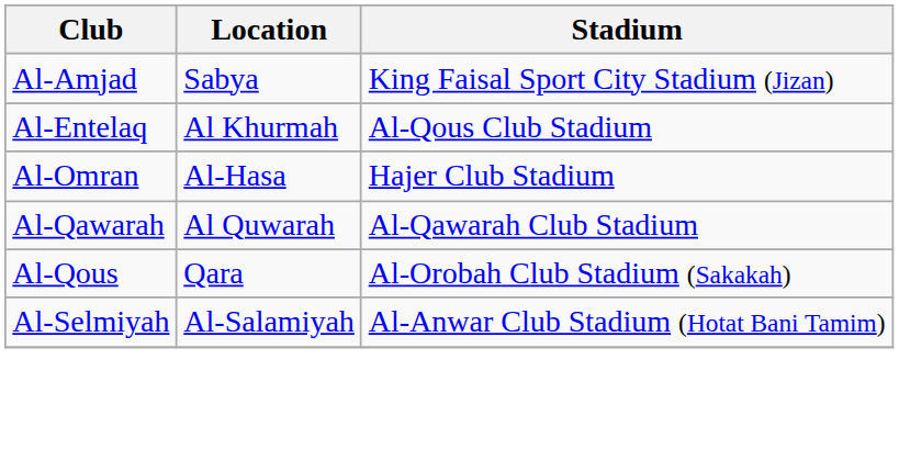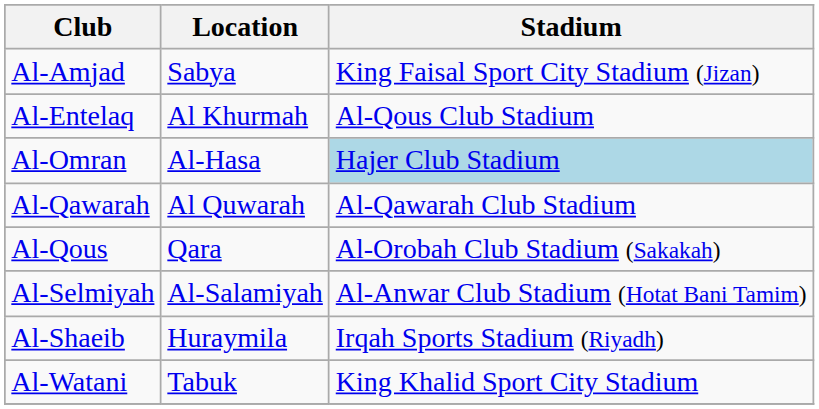Al-Omran | Stadium: no background -> lightblue background
+ row: Al-Shaeib | Huraymila | Irqah Sports Stadium (Riyadh)
+ row: Al-Watani | Tabuk | King Khalid Sport City Stadium
